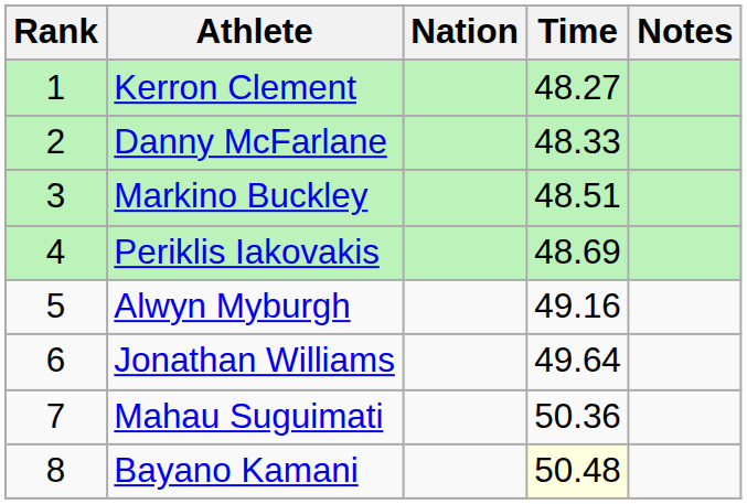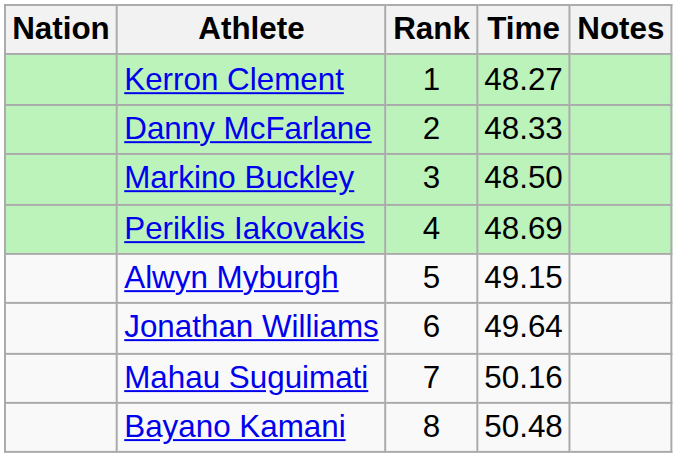columns swapped: Rank <-> Nation
Markino Buckley | Time: 48.51 -> 48.50
Alwyn Myburgh | Time: 49.16 -> 49.15
Mahau Suguimati | Time: 50.36 -> 50.16
Bayano Kamani | Time: lightyellow background -> no background
